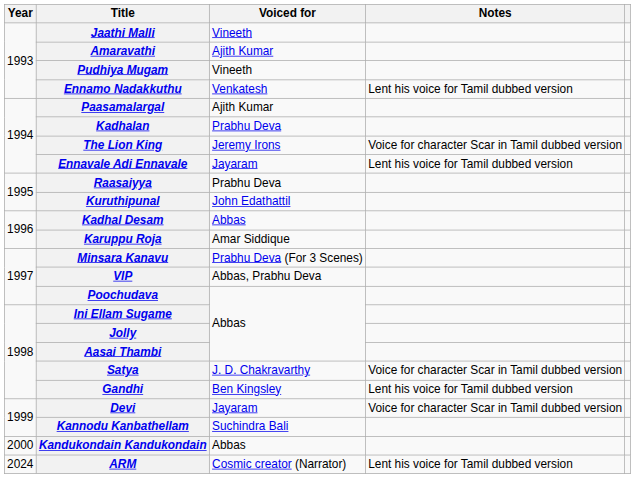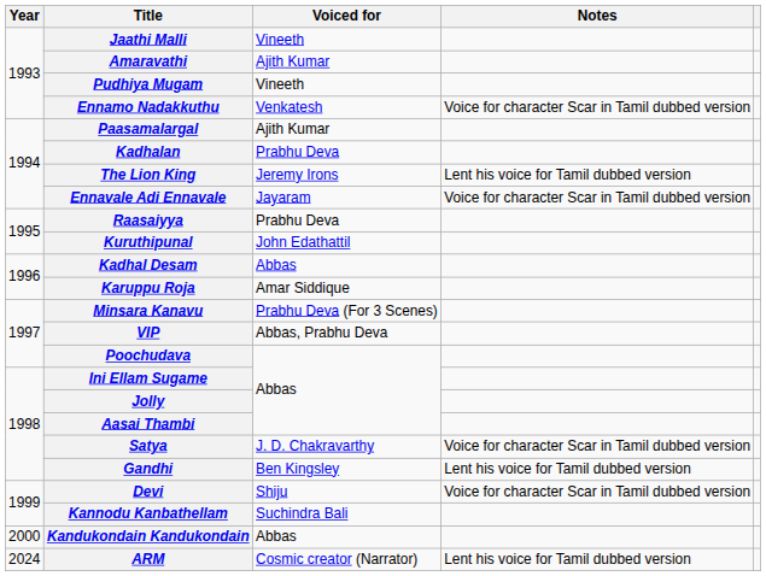Ennamo Nadakkuthu | Notes: Lent his voice for Tamil dubbed version -> Voice for character Scar in Tamil dubbed version
The Lion King | Notes: Voice for character Scar in Tamil dubbed version -> Lent his voice for Tamil dubbed version
Ennavale Adi Ennavale | Notes: Lent his voice for Tamil dubbed version -> Voice for character Scar in Tamil dubbed version
Devi | Voiced for: Jayaram -> Shiju
